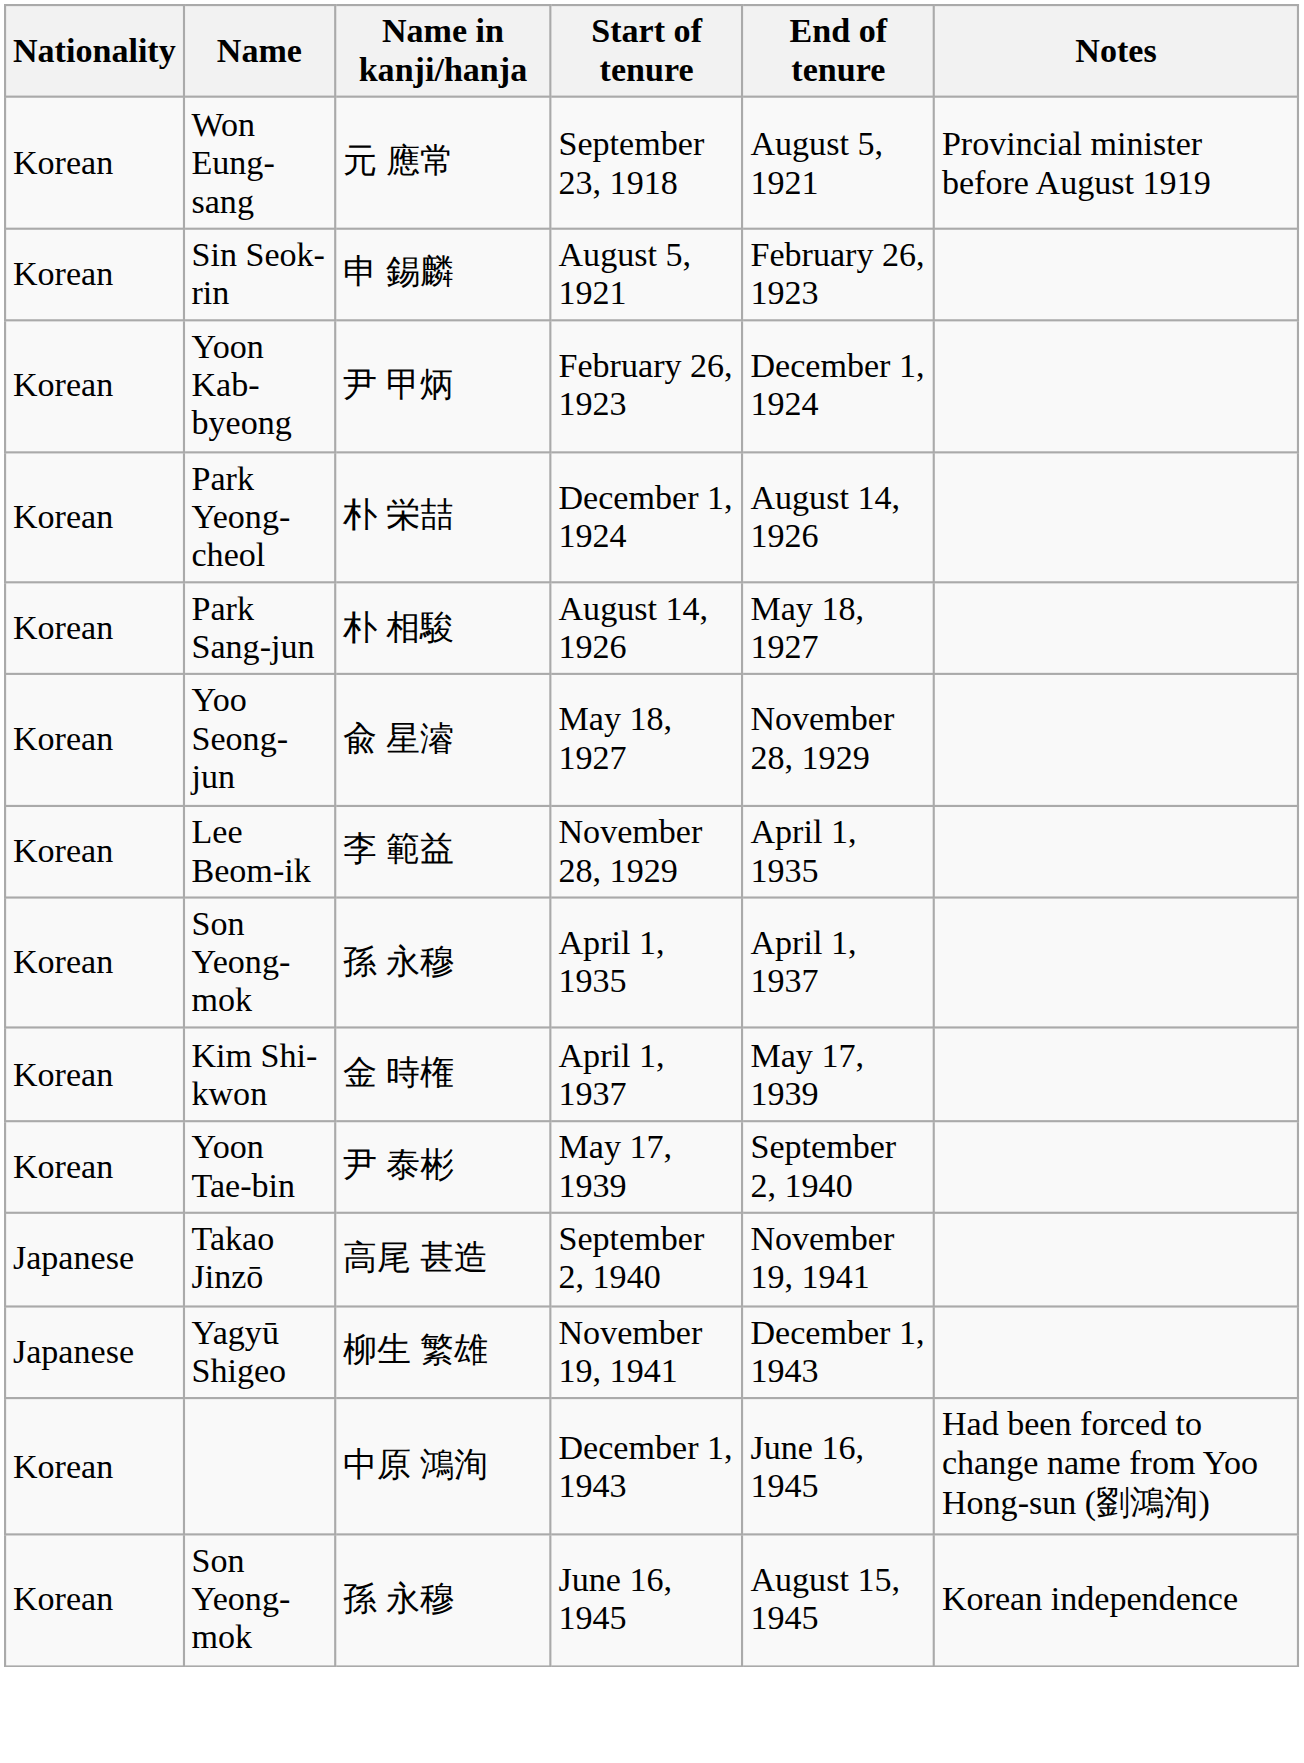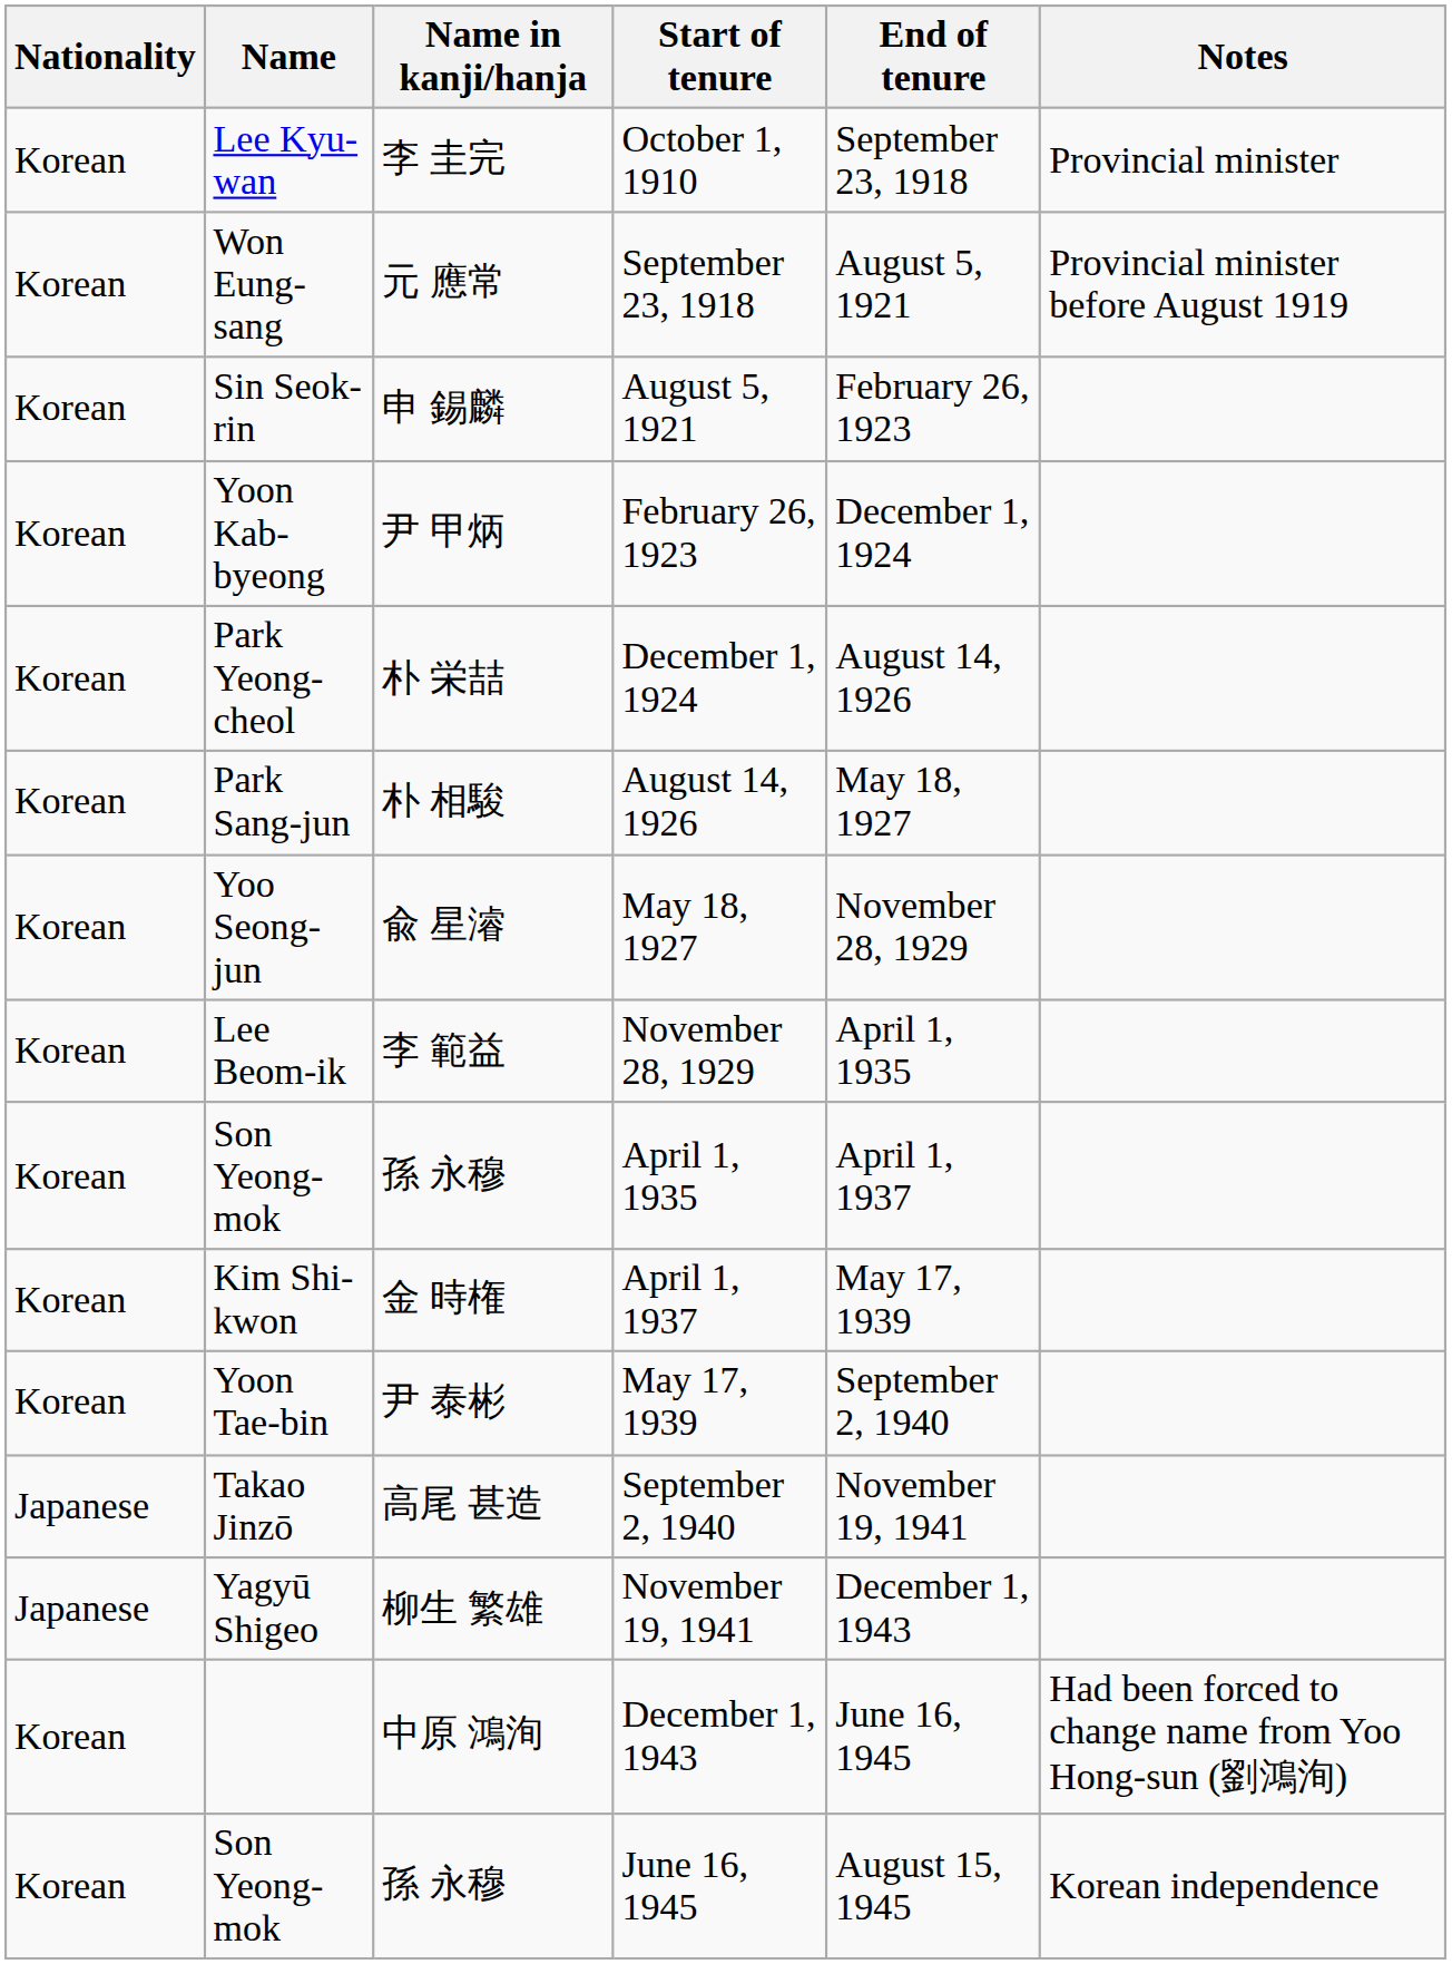+ row: Korean | Lee Kyu-wan | 李 圭完 | October 1, 1910 | September 23, 1918 | Provincial minister
